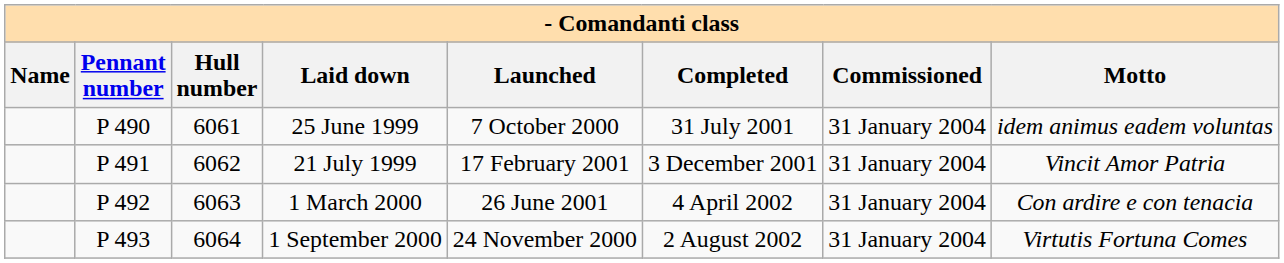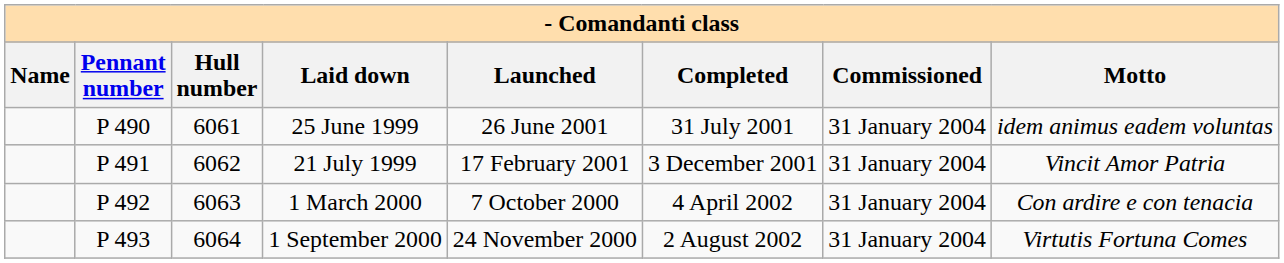25 June 1999 | Launched: 7 October 2000 -> 26 June 2001
1 March 2000 | Launched: 26 June 2001 -> 7 October 2000
